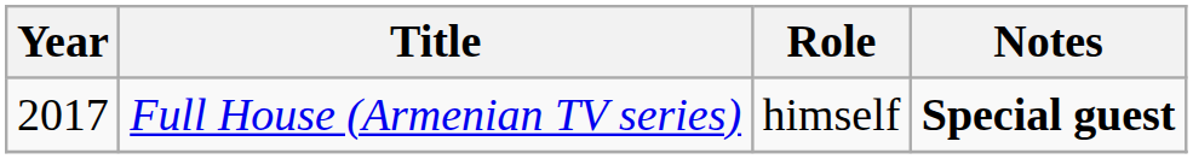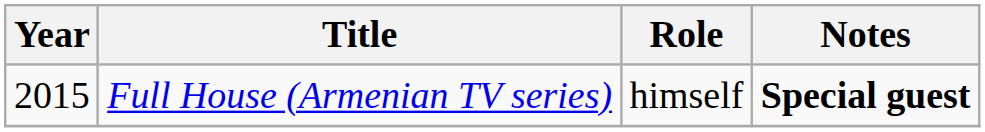Full House (Armenian TV series) | Year: 2017 -> 2015
